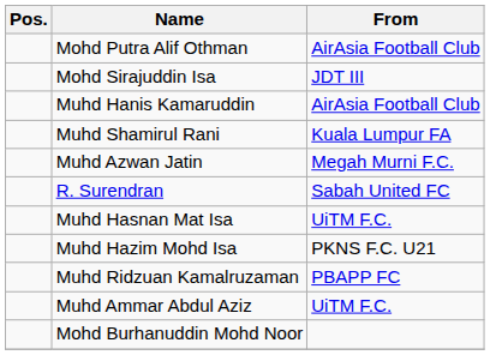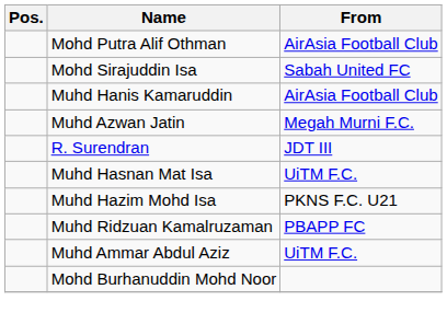Mohd Sirajuddin Isa | From: JDT III -> Sabah United FC
- row: Muhd Shamirul Rani | Kuala Lumpur FA
R. Surendran | From: Sabah United FC -> JDT III
